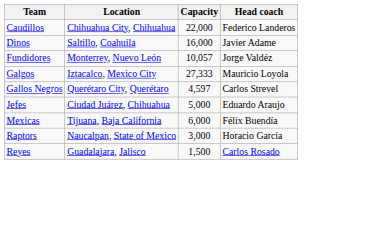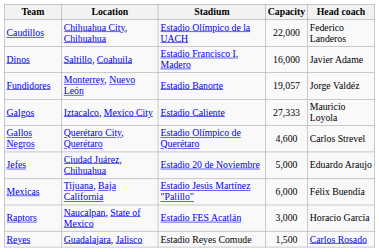+ column: Stadium | Estadio Olímpico de la UACH | Estadio Francisco I. Madero | Estadio Banorte | Estadio Caliente | Estadio Olímpico de Querétaro | Estadio 20 de Noviembre | Estadio Jesús Martínez "Palillo" | Estadio FES Acatlán | Estadio Reyes Comude
Fundidores | Capacity: 10,057 -> 19,057
Gallos Negros | Capacity: 4,597 -> 4,600
